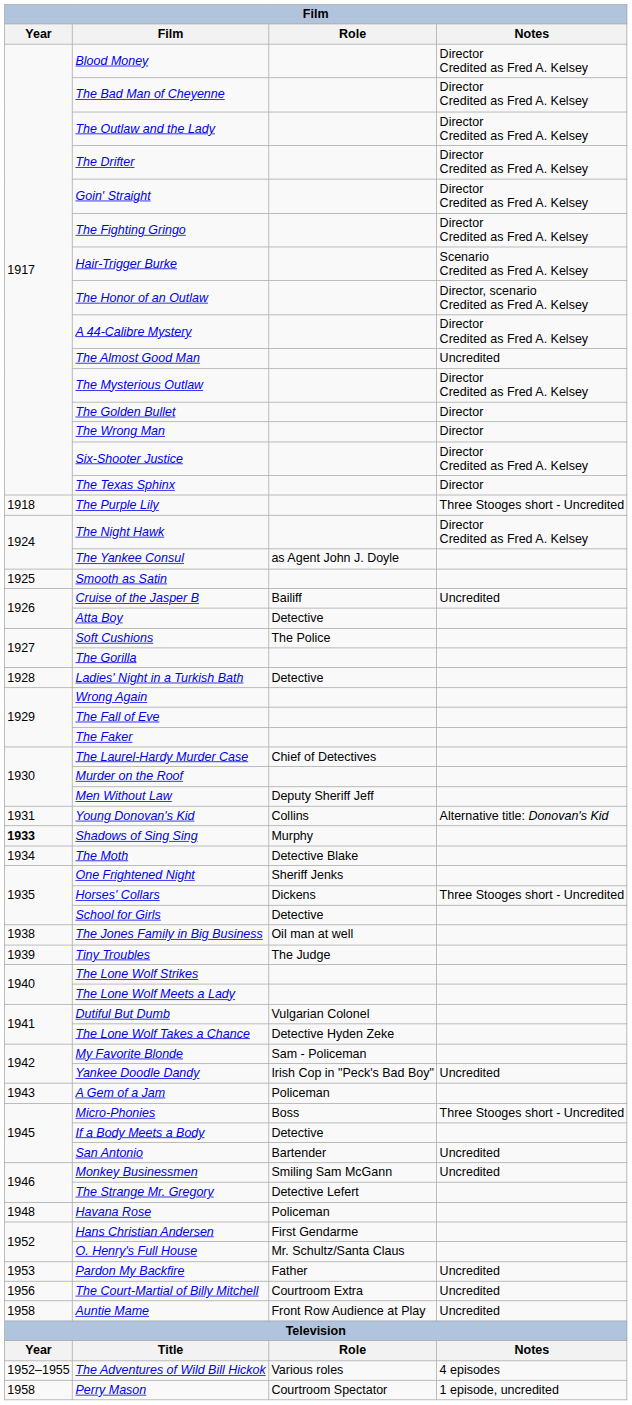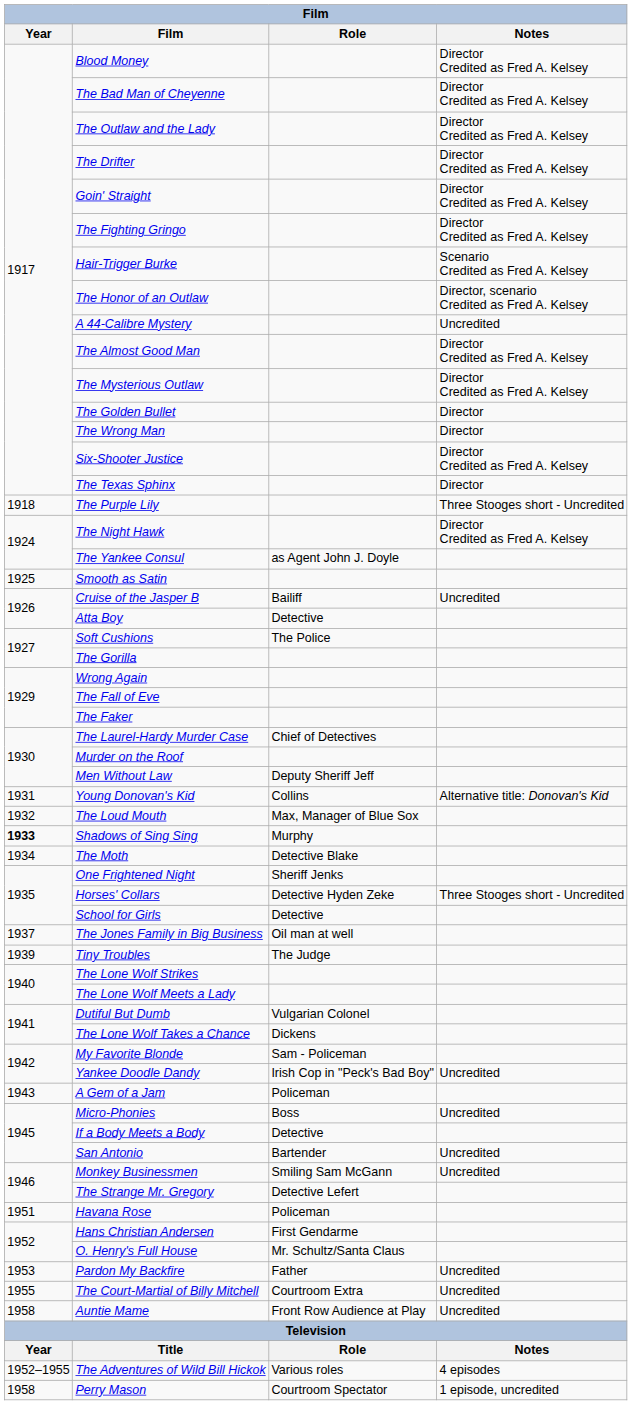A 44-Calibre Mystery | Notes: Director Credited as Fred A. Kelsey -> Uncredited
The Almost Good Man | Notes: Uncredited -> Director Credited as Fred A. Kelsey
- row: 1928 | Ladies' Night in a Turkish Bath | Detective
+ row: 1932 | The Loud Mouth | Max, Manager of Blue Sox
Horses' Collars | Role: Dickens -> Detective Hyden Zeke
The Jones Family in Big Business | Year: 1938 -> 1937
The Lone Wolf Takes a Chance | Role: Detective Hyden Zeke -> Dickens
Micro-Phonies | Notes: Three Stooges short - Uncredited -> Uncredited
Havana Rose | Year: 1948 -> 1951
The Court-Martial of Billy Mitchell | Year: 1956 -> 1955
